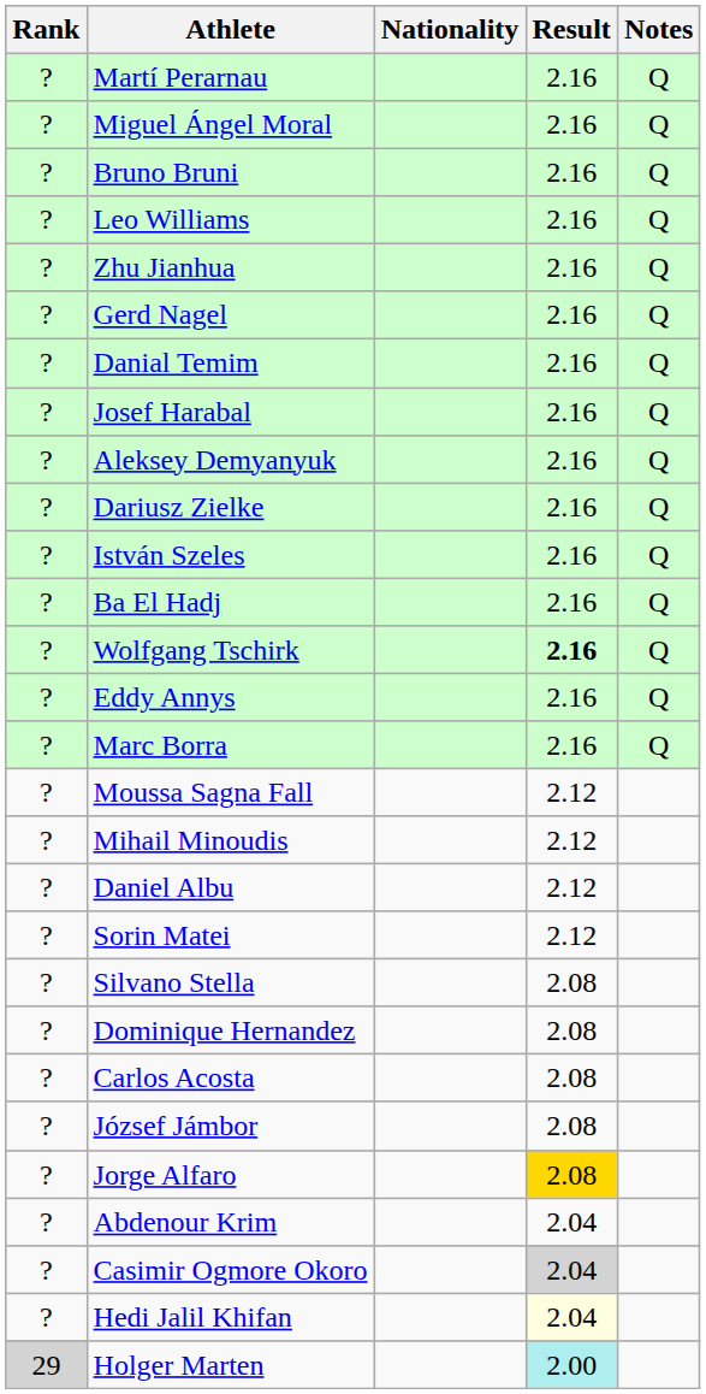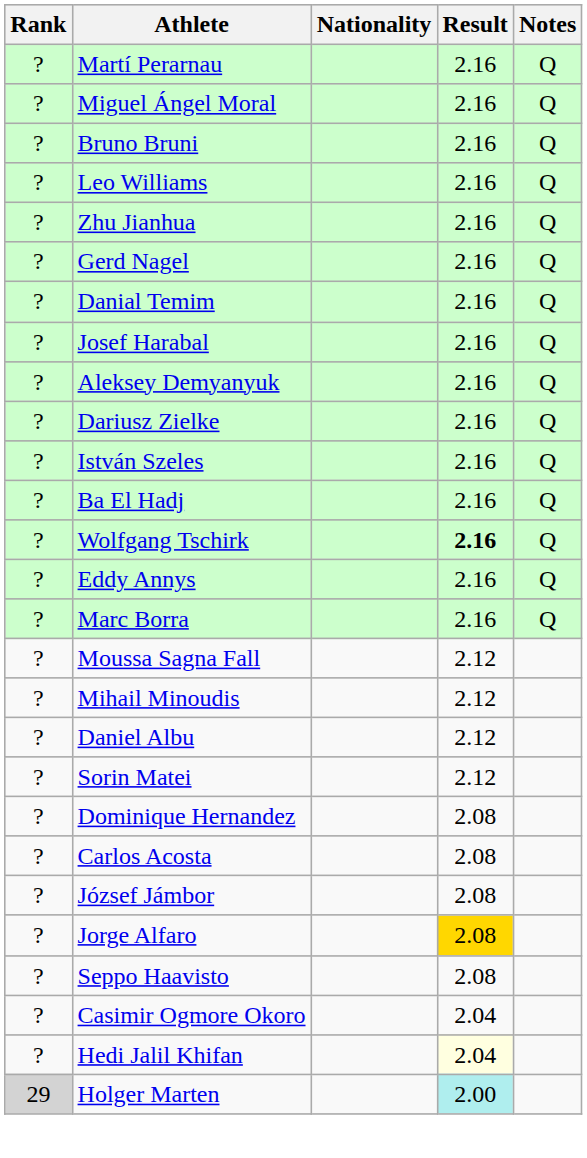- row: ? | Silvano Stella | 2.08
+ row: ? | Seppo Haavisto | 2.08
- row: ? | Abdenour Krim | 2.04
Casimir Ogmore Okoro | Result: lightgrey background -> no background
